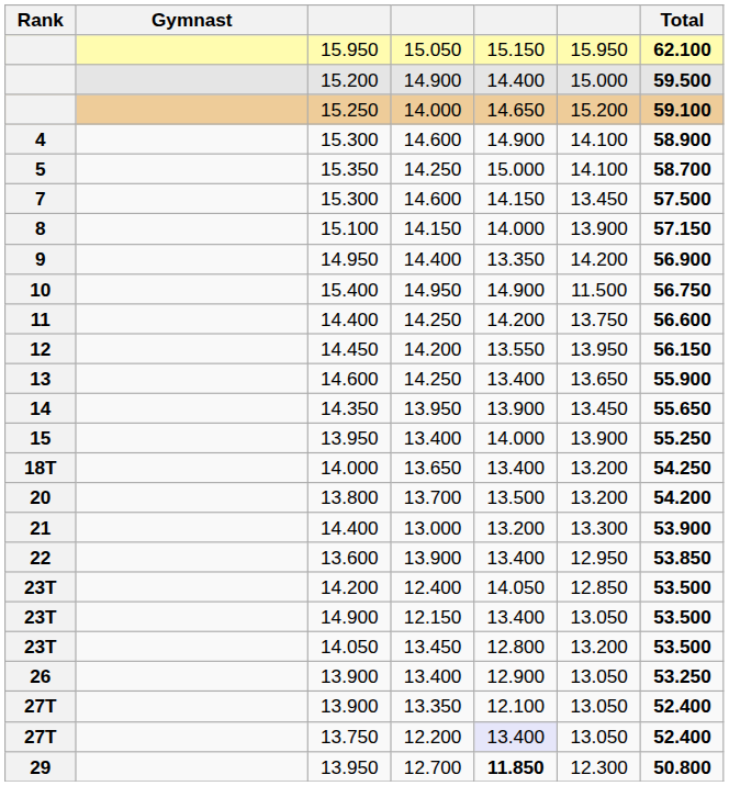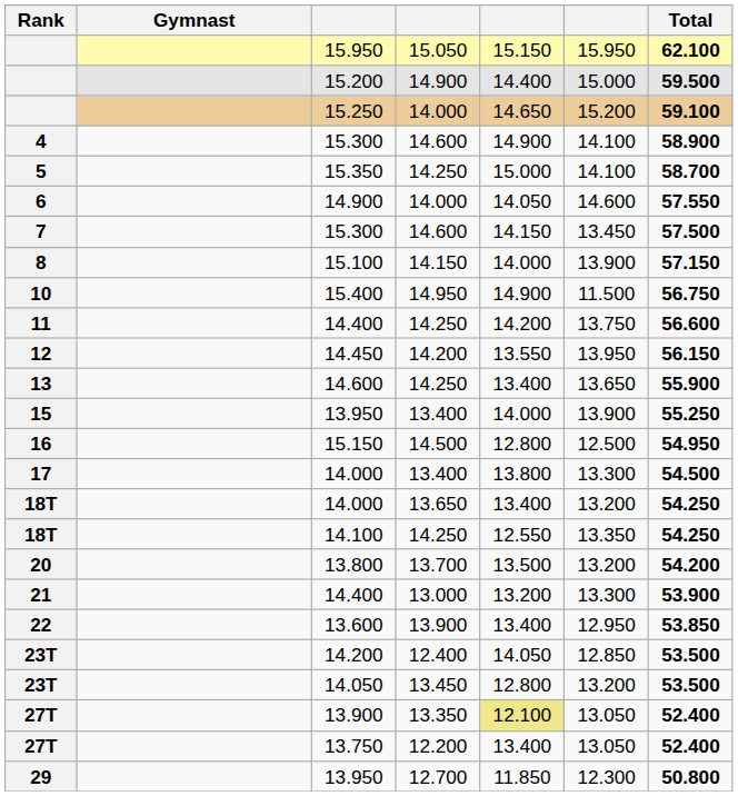+ row: 6 | 14.900 | 14.000 | 14.050 | 14.600 | 57.550
- row: 9 | 14.950 | 14.400 | 13.350 | 14.200 | 56.900
- row: 14 | 14.350 | 13.950 | 13.900 | 13.450 | 55.650
+ row: 16 | 15.150 | 14.500 | 12.800 | 12.500 | 54.950
+ row: 17 | 14.000 | 13.400 | 13.800 | 13.300 | 54.500
+ row: 18T | 14.100 | 14.250 | 12.550 | 13.350 | 54.250
- row: 23T | 14.900 | 12.150 | 13.400 | 13.050 | 53.500
- row: 26 | 13.900 | 13.400 | 12.900 | 13.050 | 53.250
27T / 13.900 | column 5: no background -> khaki background
27T / 13.750 | column 5: lavender background -> no background
29 | column 5: bold -> normal
